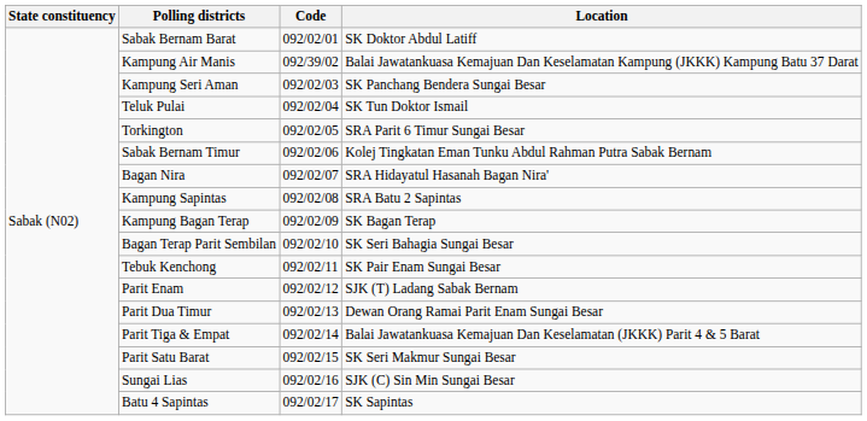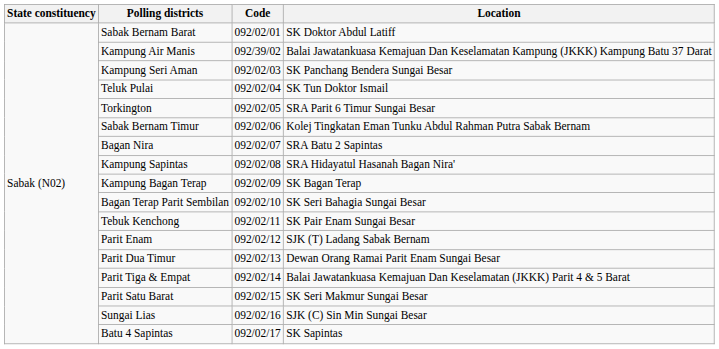Bagan Nira | Location: SRA Hidayatul Hasanah Bagan Nira' -> SRA Batu 2 Sapintas
Kampung Sapintas | Location: SRA Batu 2 Sapintas -> SRA Hidayatul Hasanah Bagan Nira'
